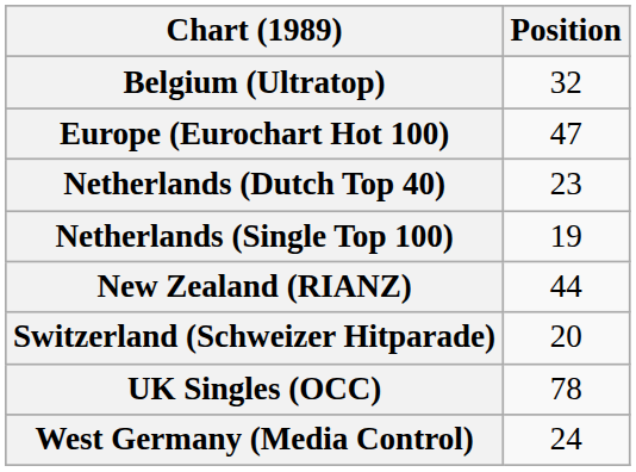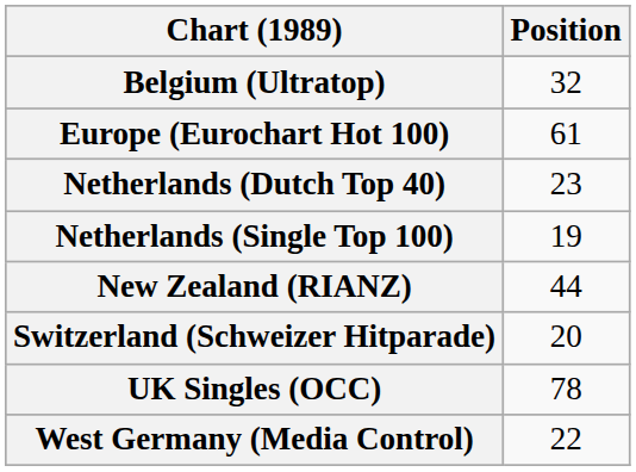Europe (Eurochart Hot 100) | Position: 47 -> 61
West Germany (Media Control) | Position: 24 -> 22
